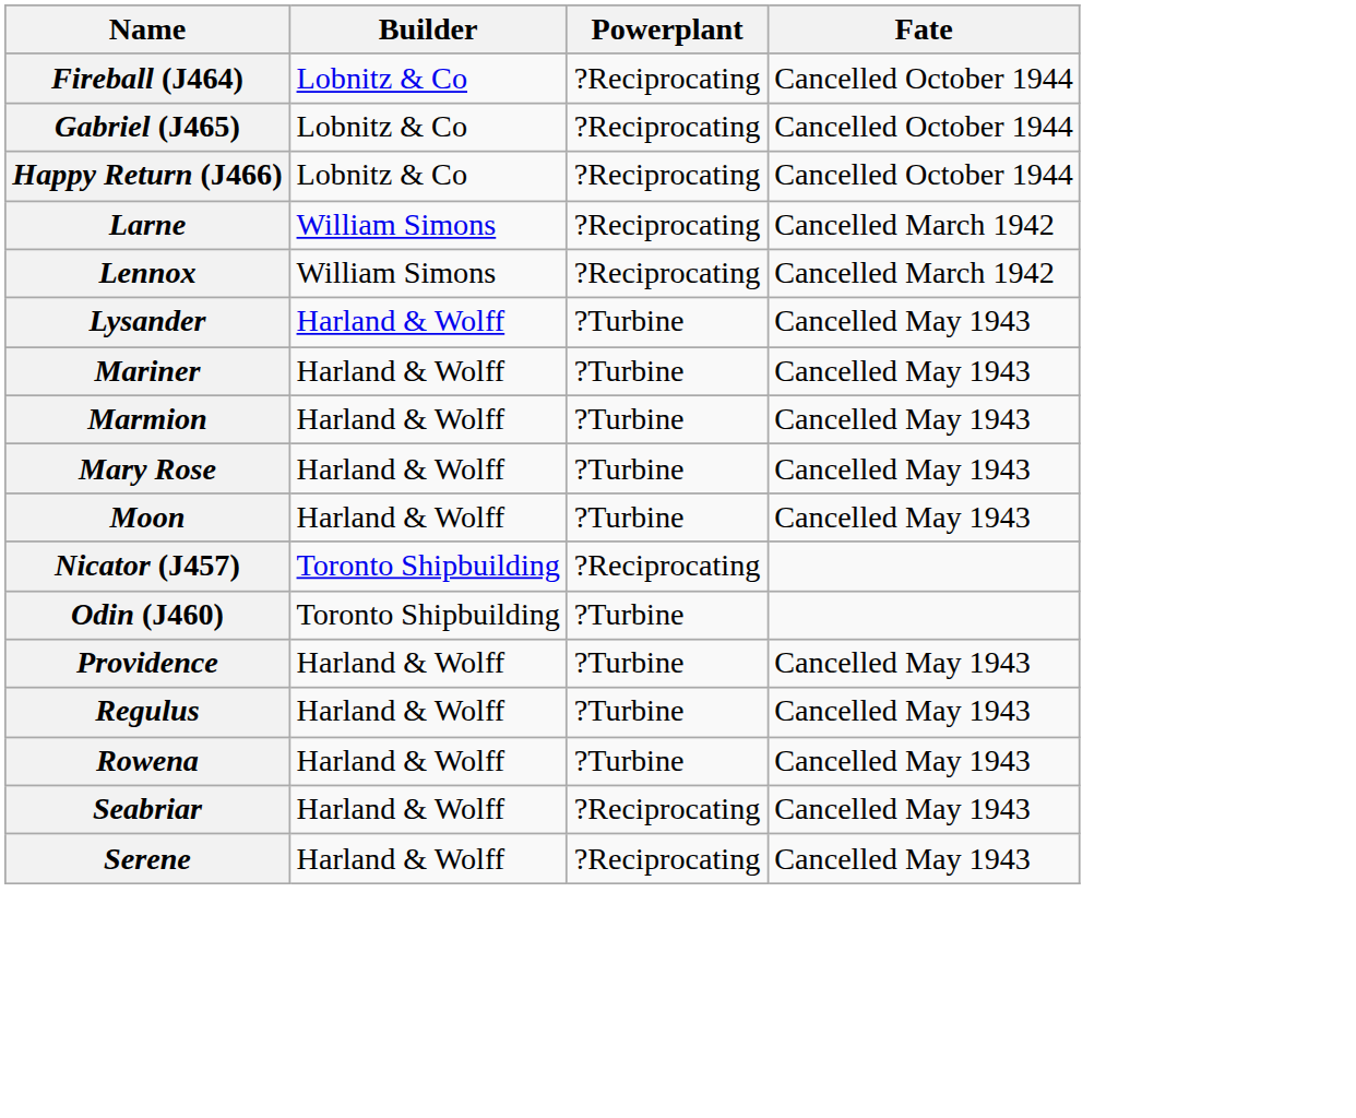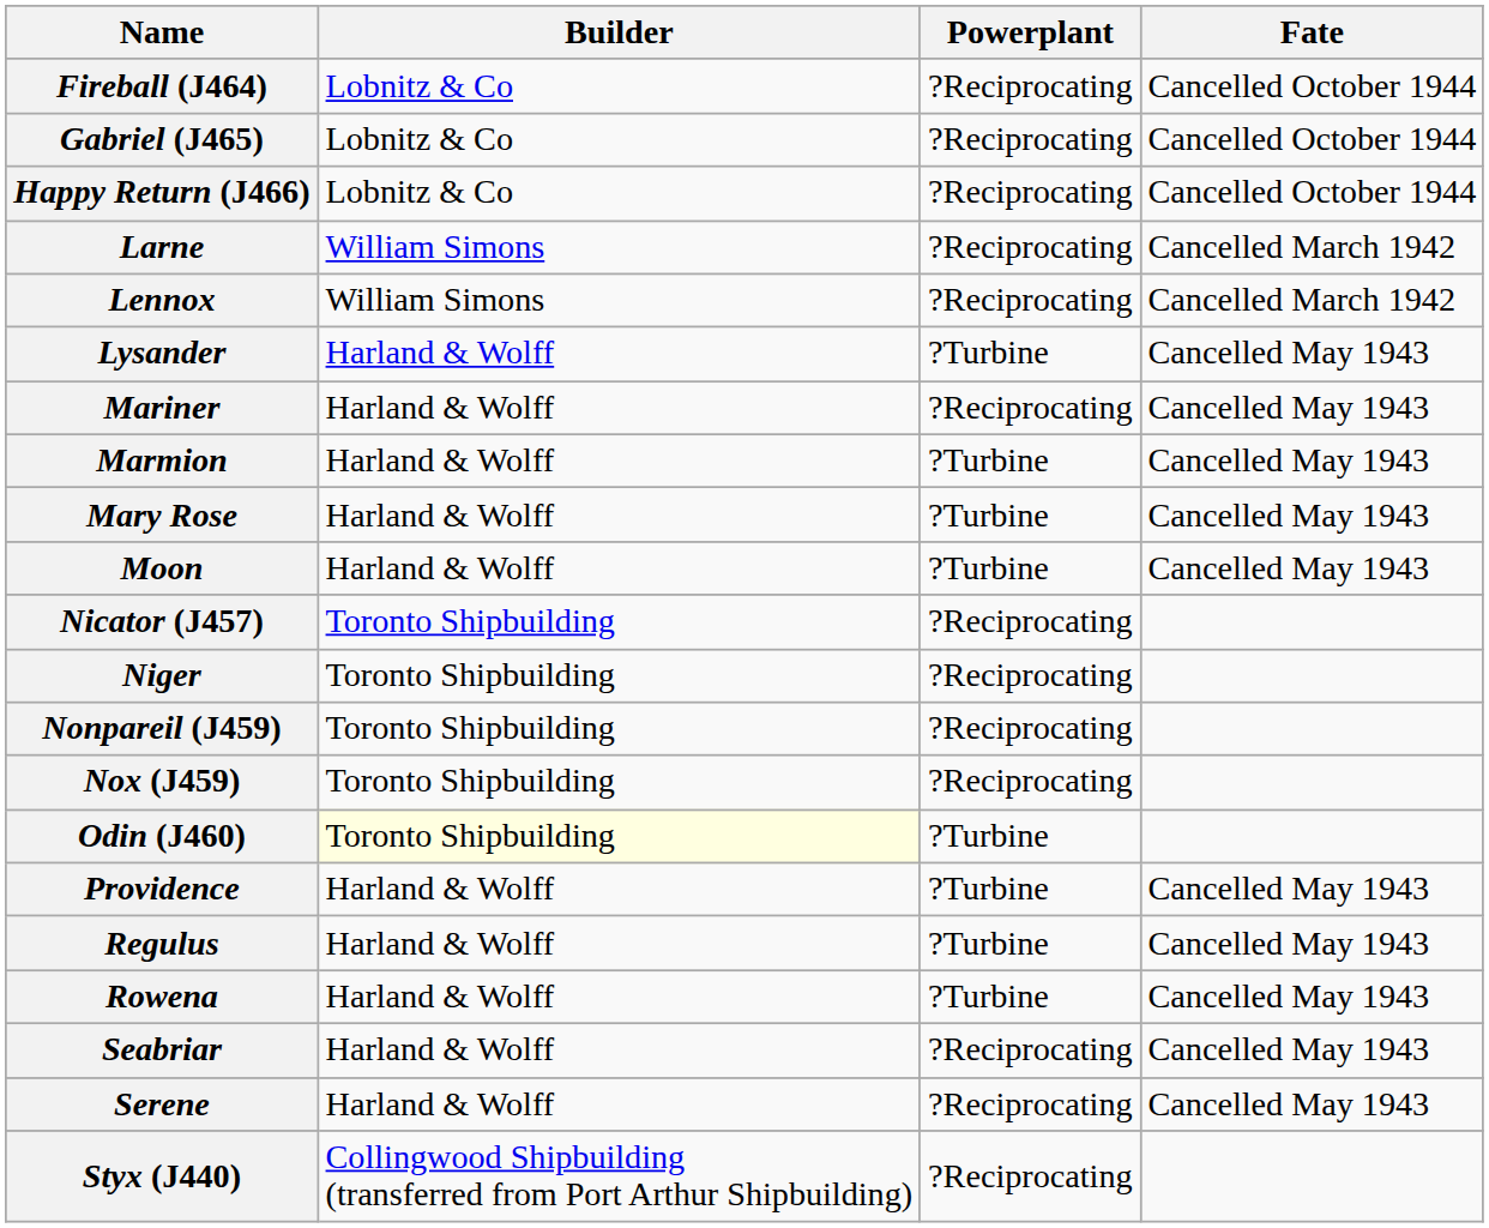Mariner | Powerplant: ?Turbine -> ?Reciprocating
+ row: Niger | Toronto Shipbuilding | ?Reciprocating
+ row: Nonpareil (J459) | Toronto Shipbuilding | ?Reciprocating
+ row: Nox (J459) | Toronto Shipbuilding | ?Reciprocating
Odin (J460) | Builder: no background -> lightyellow background
+ row: Styx (J440) | Collingwood Shipbuilding (transferred from Port Arthur Shipbuilding) | ?Reciprocating
